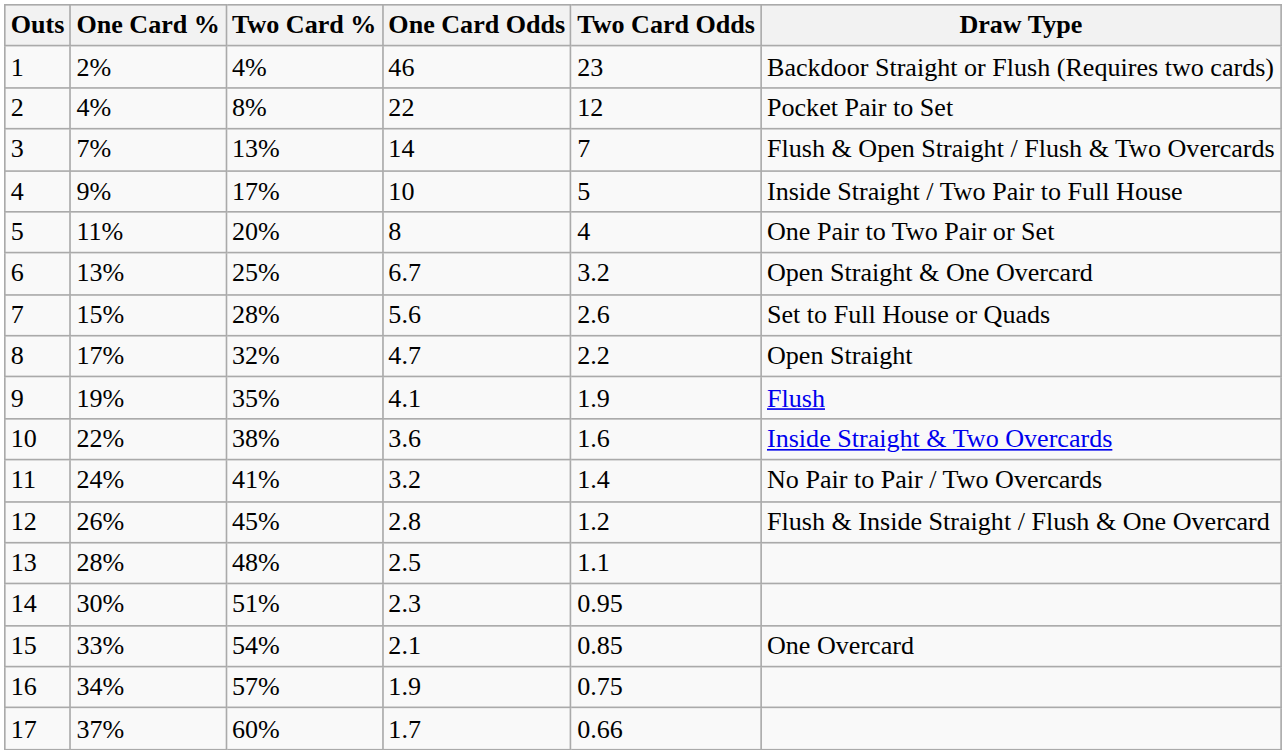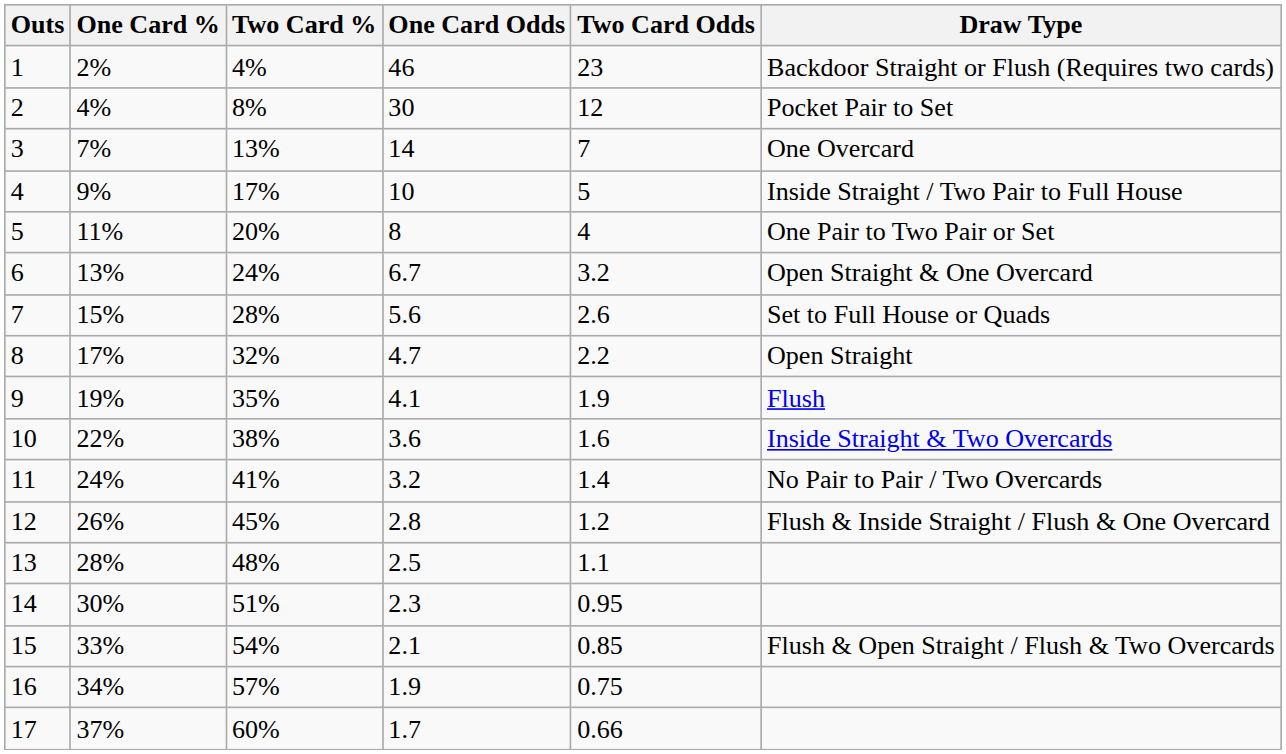2 | One Card Odds: 22 -> 30
3 | Draw Type: Flush & Open Straight / Flush & Two Overcards -> One Overcard
6 | Two Card %: 25% -> 24%
15 | Draw Type: One Overcard -> Flush & Open Straight / Flush & Two Overcards
